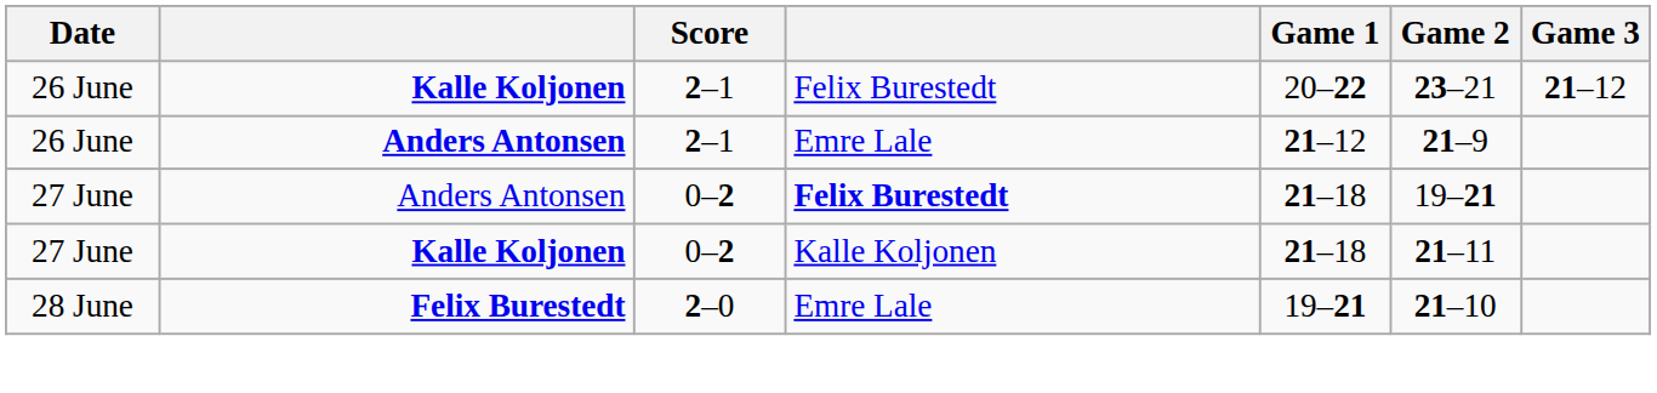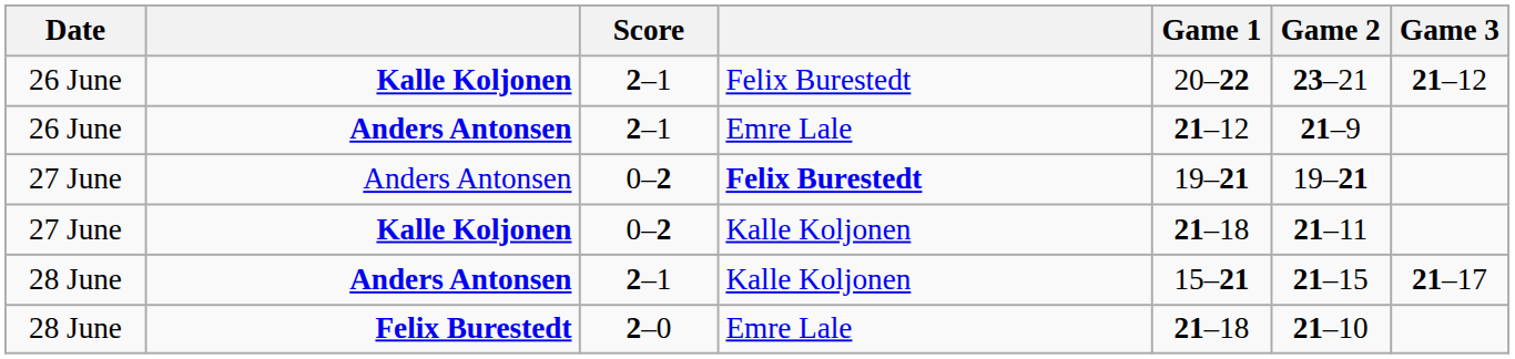27 June / Anders Antonsen | Game 1: 21–18 -> 19–21
+ row: 28 June | Anders Antonsen | 2–1 | Kalle Koljonen | 15–21 | 21–15 | 21–17
28 June / Felix Burestedt | Game 1: 19–21 -> 21–18
